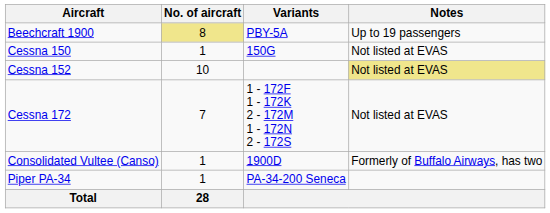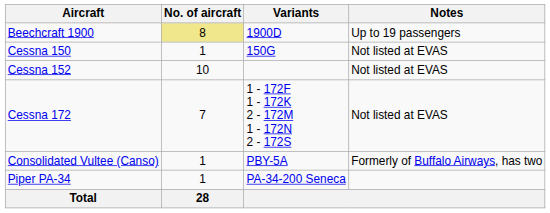Beechcraft 1900 | Variants: PBY-5A -> 1900D
Cessna 152 | Notes: khaki background -> no background
Consolidated Vultee (Canso) | Variants: 1900D -> PBY-5A
